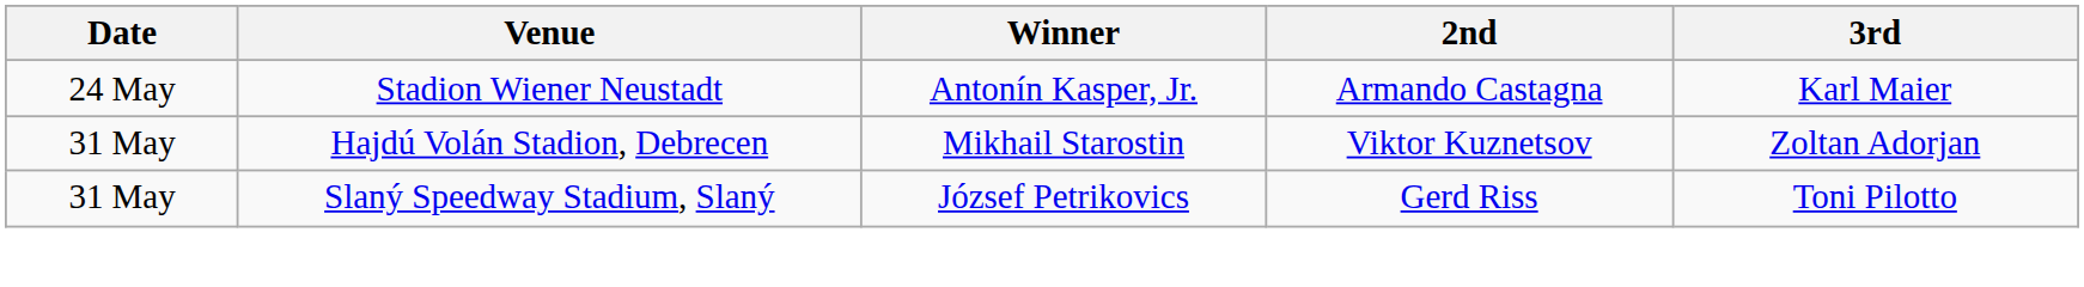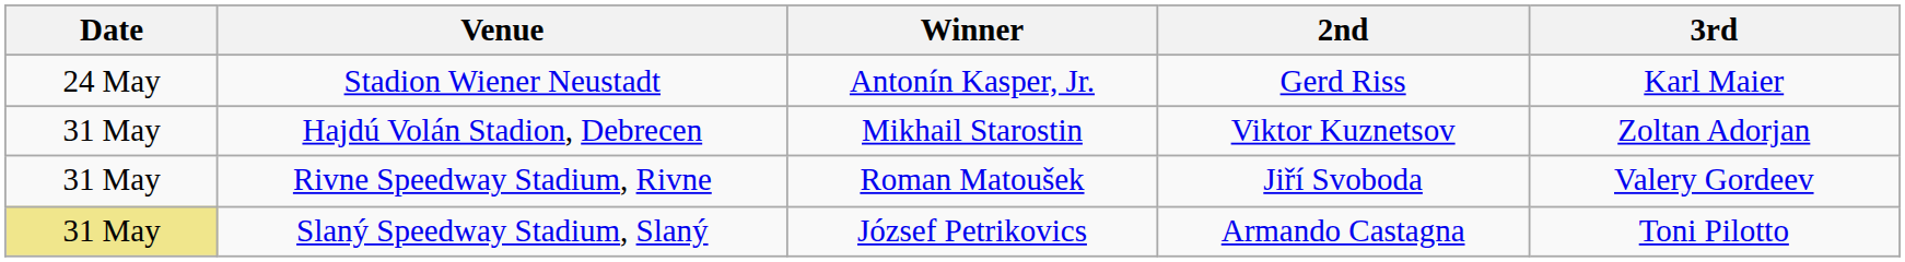Stadion Wiener Neustadt | 2nd: Armando Castagna -> Gerd Riss
+ row: 31 May | Rivne Speedway Stadium, Rivne | Roman Matoušek | Jiří Svoboda | Valery Gordeev
Slaný Speedway Stadium, Slaný | Date: no background -> khaki background
Slaný Speedway Stadium, Slaný | 2nd: Gerd Riss -> Armando Castagna
